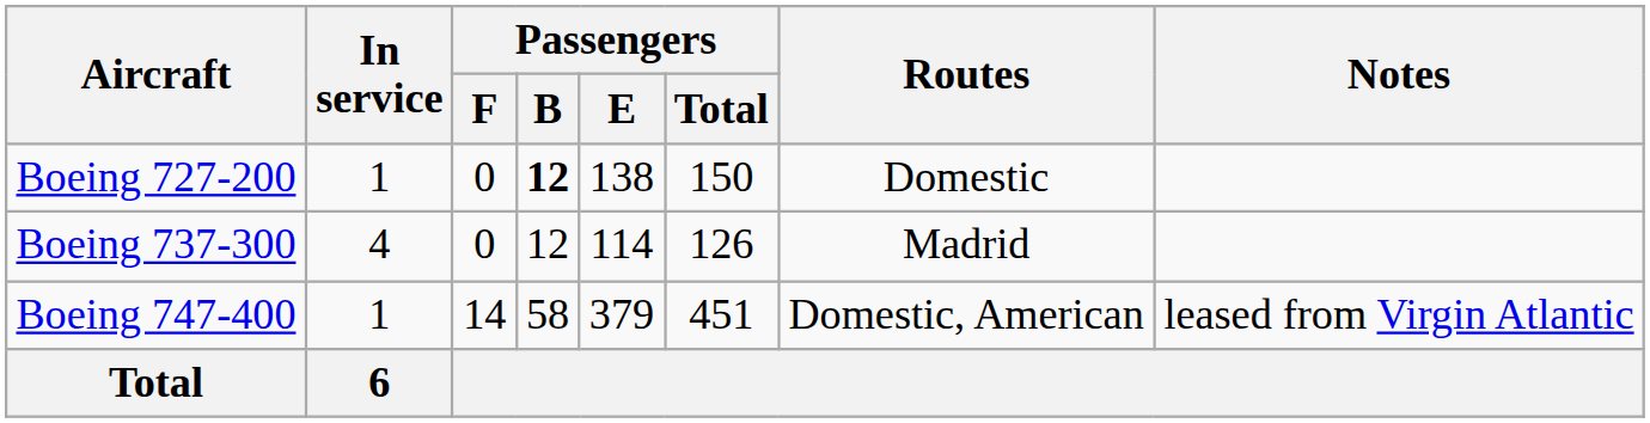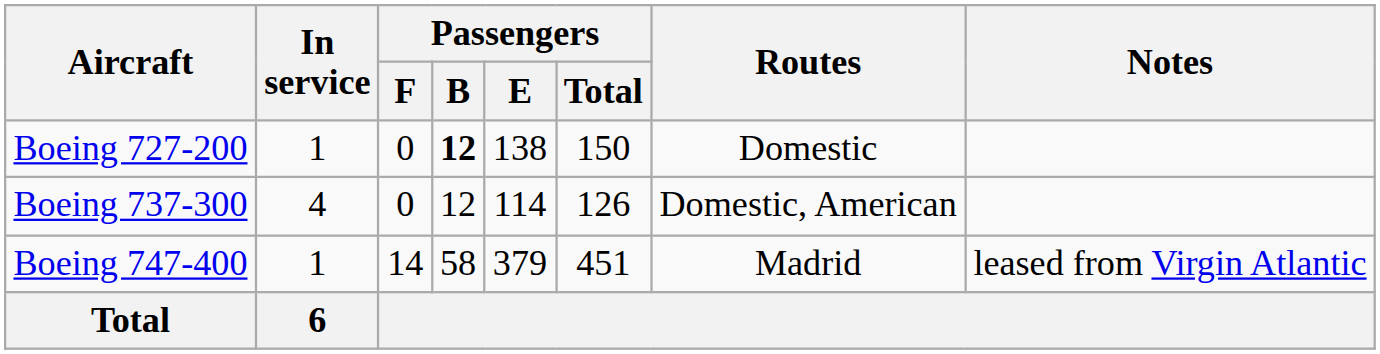Boeing 737-300 | Routes: Madrid -> Domestic, American
Boeing 747-400 | Routes: Domestic, American -> Madrid
